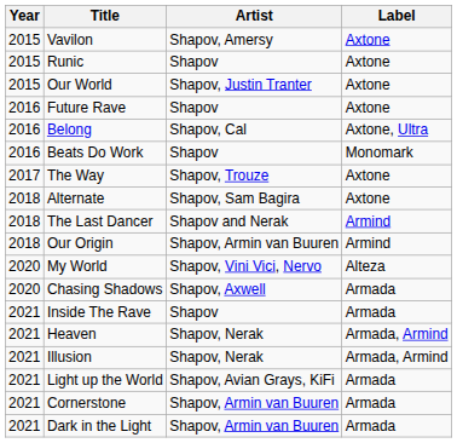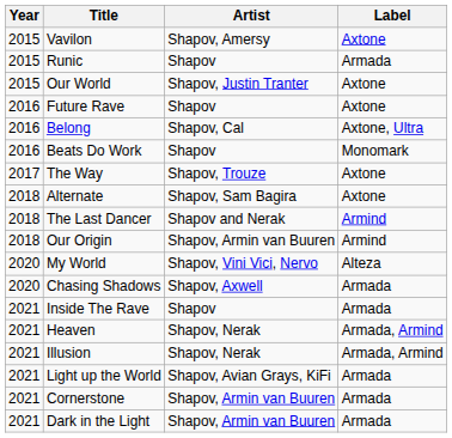Runic | Label: Axtone -> Armada
